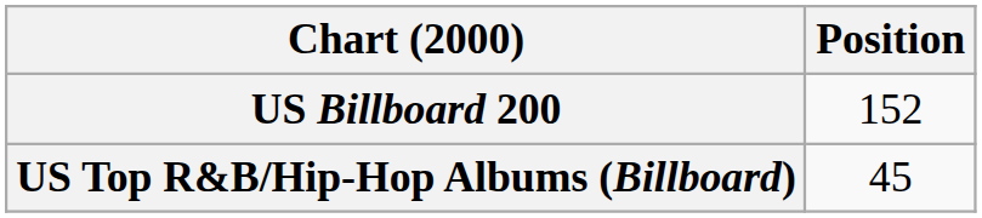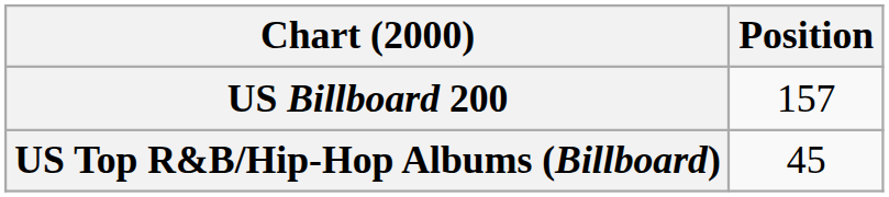US Billboard 200 | Position: 152 -> 157
